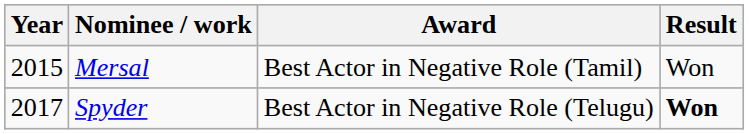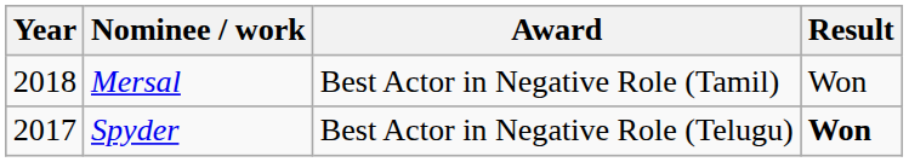Mersal | Year: 2015 -> 2018
